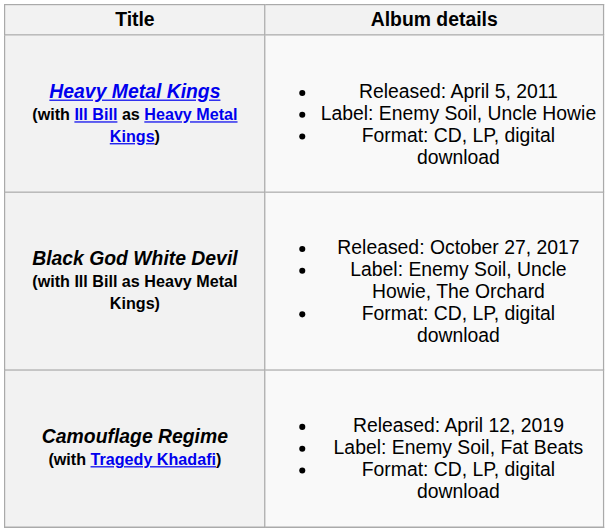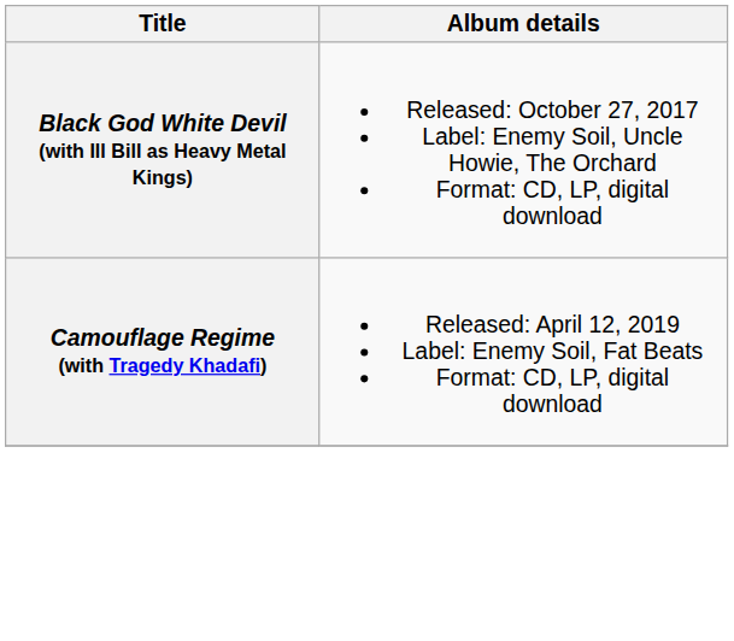- row: Heavy Metal Kings (with Ill Bill as Heavy Metal Kings) | Released: April 5, 2011 Label: Enemy Soil, Uncle Howie Format: CD, LP, digital download
